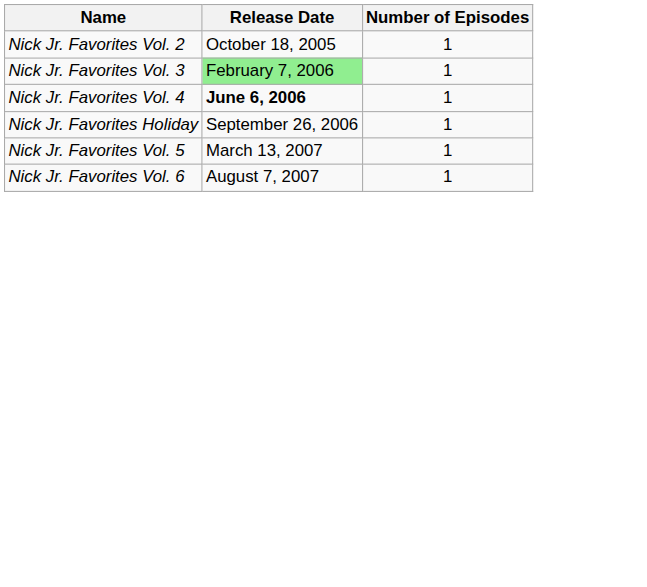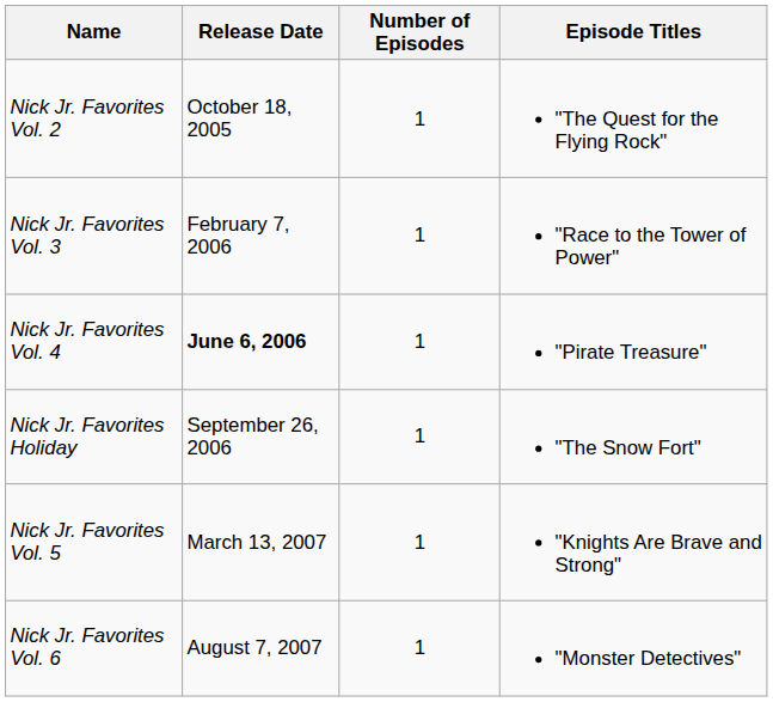+ column: Episode Titles | "The Quest for the Flying Rock" | "Race to the Tower of Power" | "Pirate Treasure" | "The Snow Fort" | "Knights Are Brave and Strong" | "Monster Detectives"
Nick Jr. Favorites Vol. 3 | Release Date: lightgreen background -> no background
